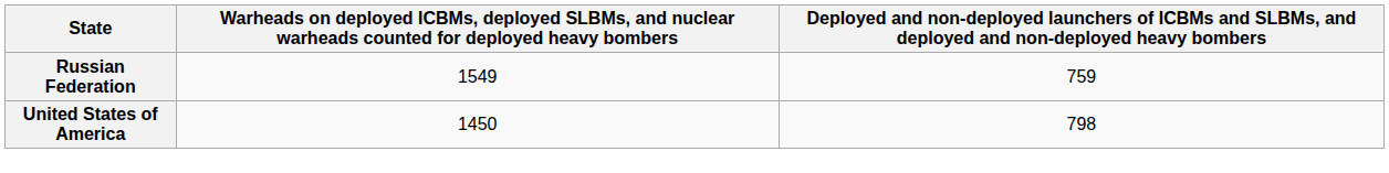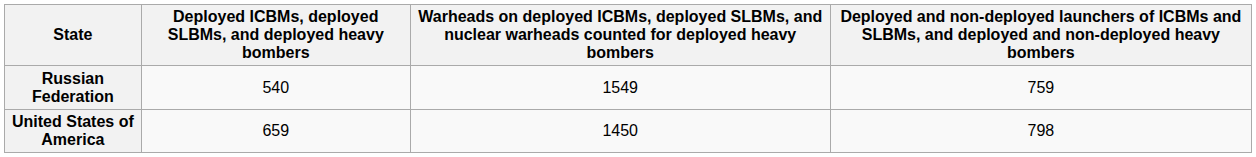+ column: Deployed ICBMs, deployed SLBMs, and deployed heavy bombers | 540 | 659
